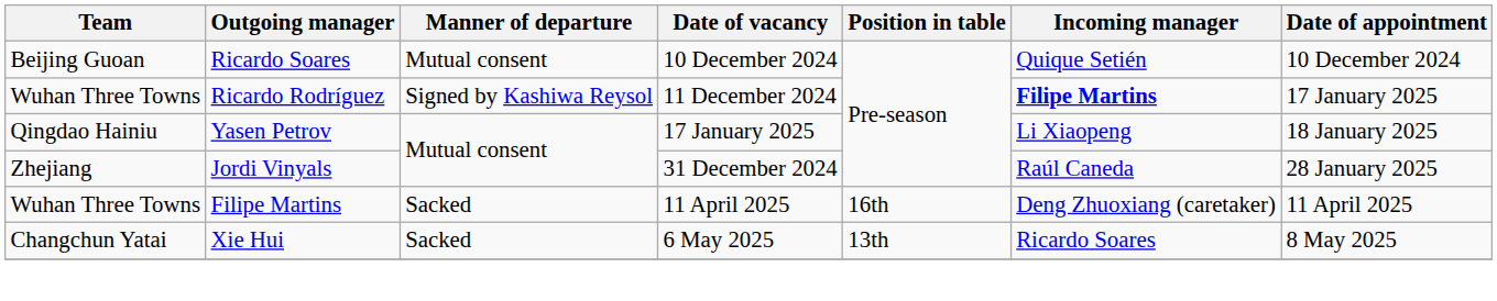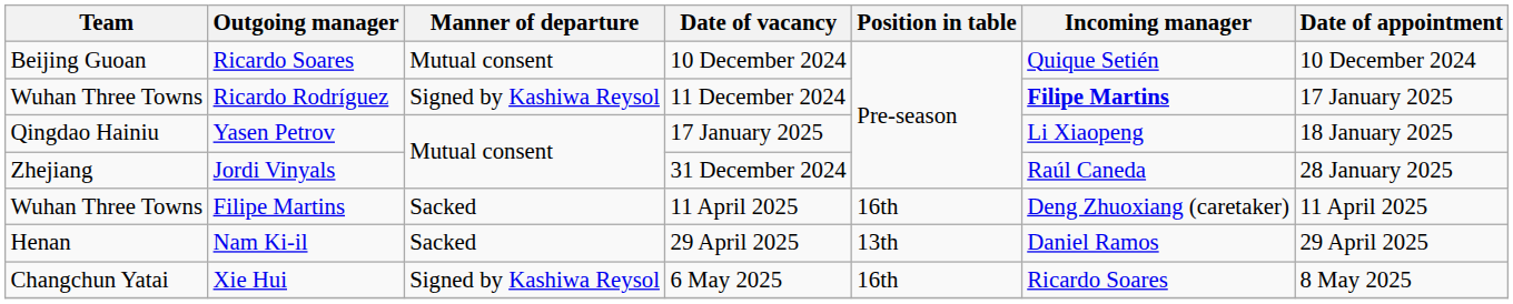+ row: Henan | Nam Ki-il | Sacked | 29 April 2025 | 13th | Daniel Ramos | 29 April 2025
Xie Hui | Manner of departure: Sacked -> Signed by Kashiwa Reysol
Xie Hui | Position in table: 13th -> 16th
